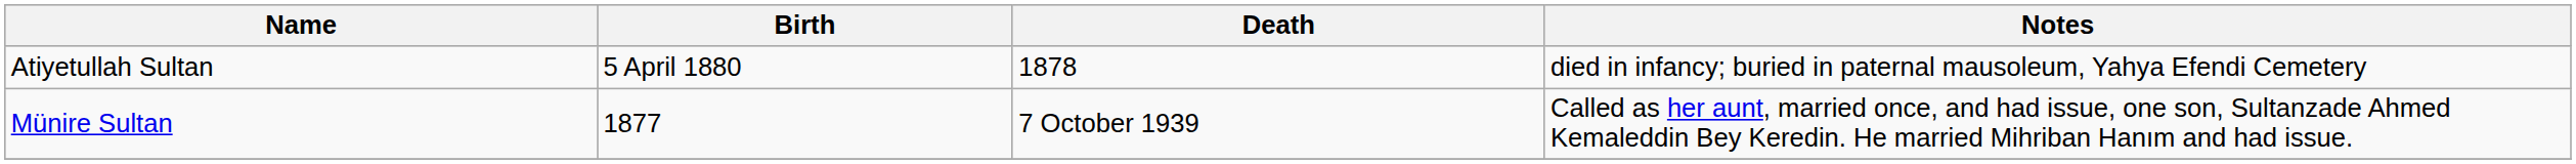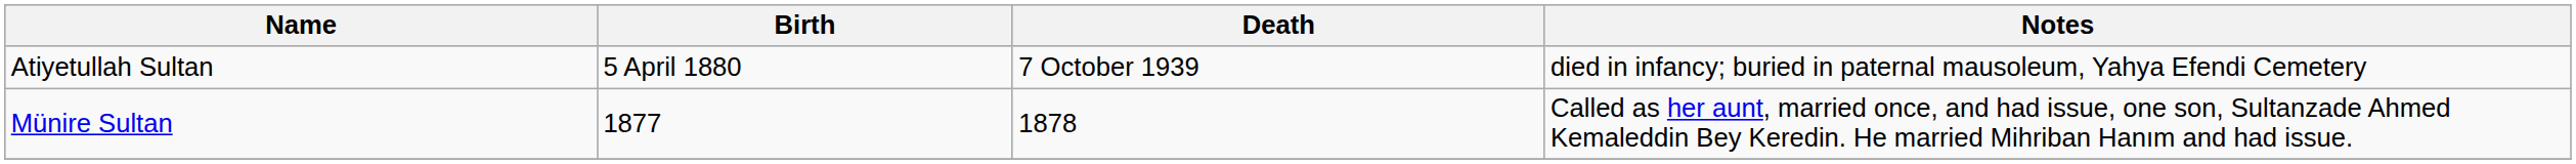Atiyetullah Sultan | Death: 1878 -> 7 October 1939
Münire Sultan | Death: 7 October 1939 -> 1878
